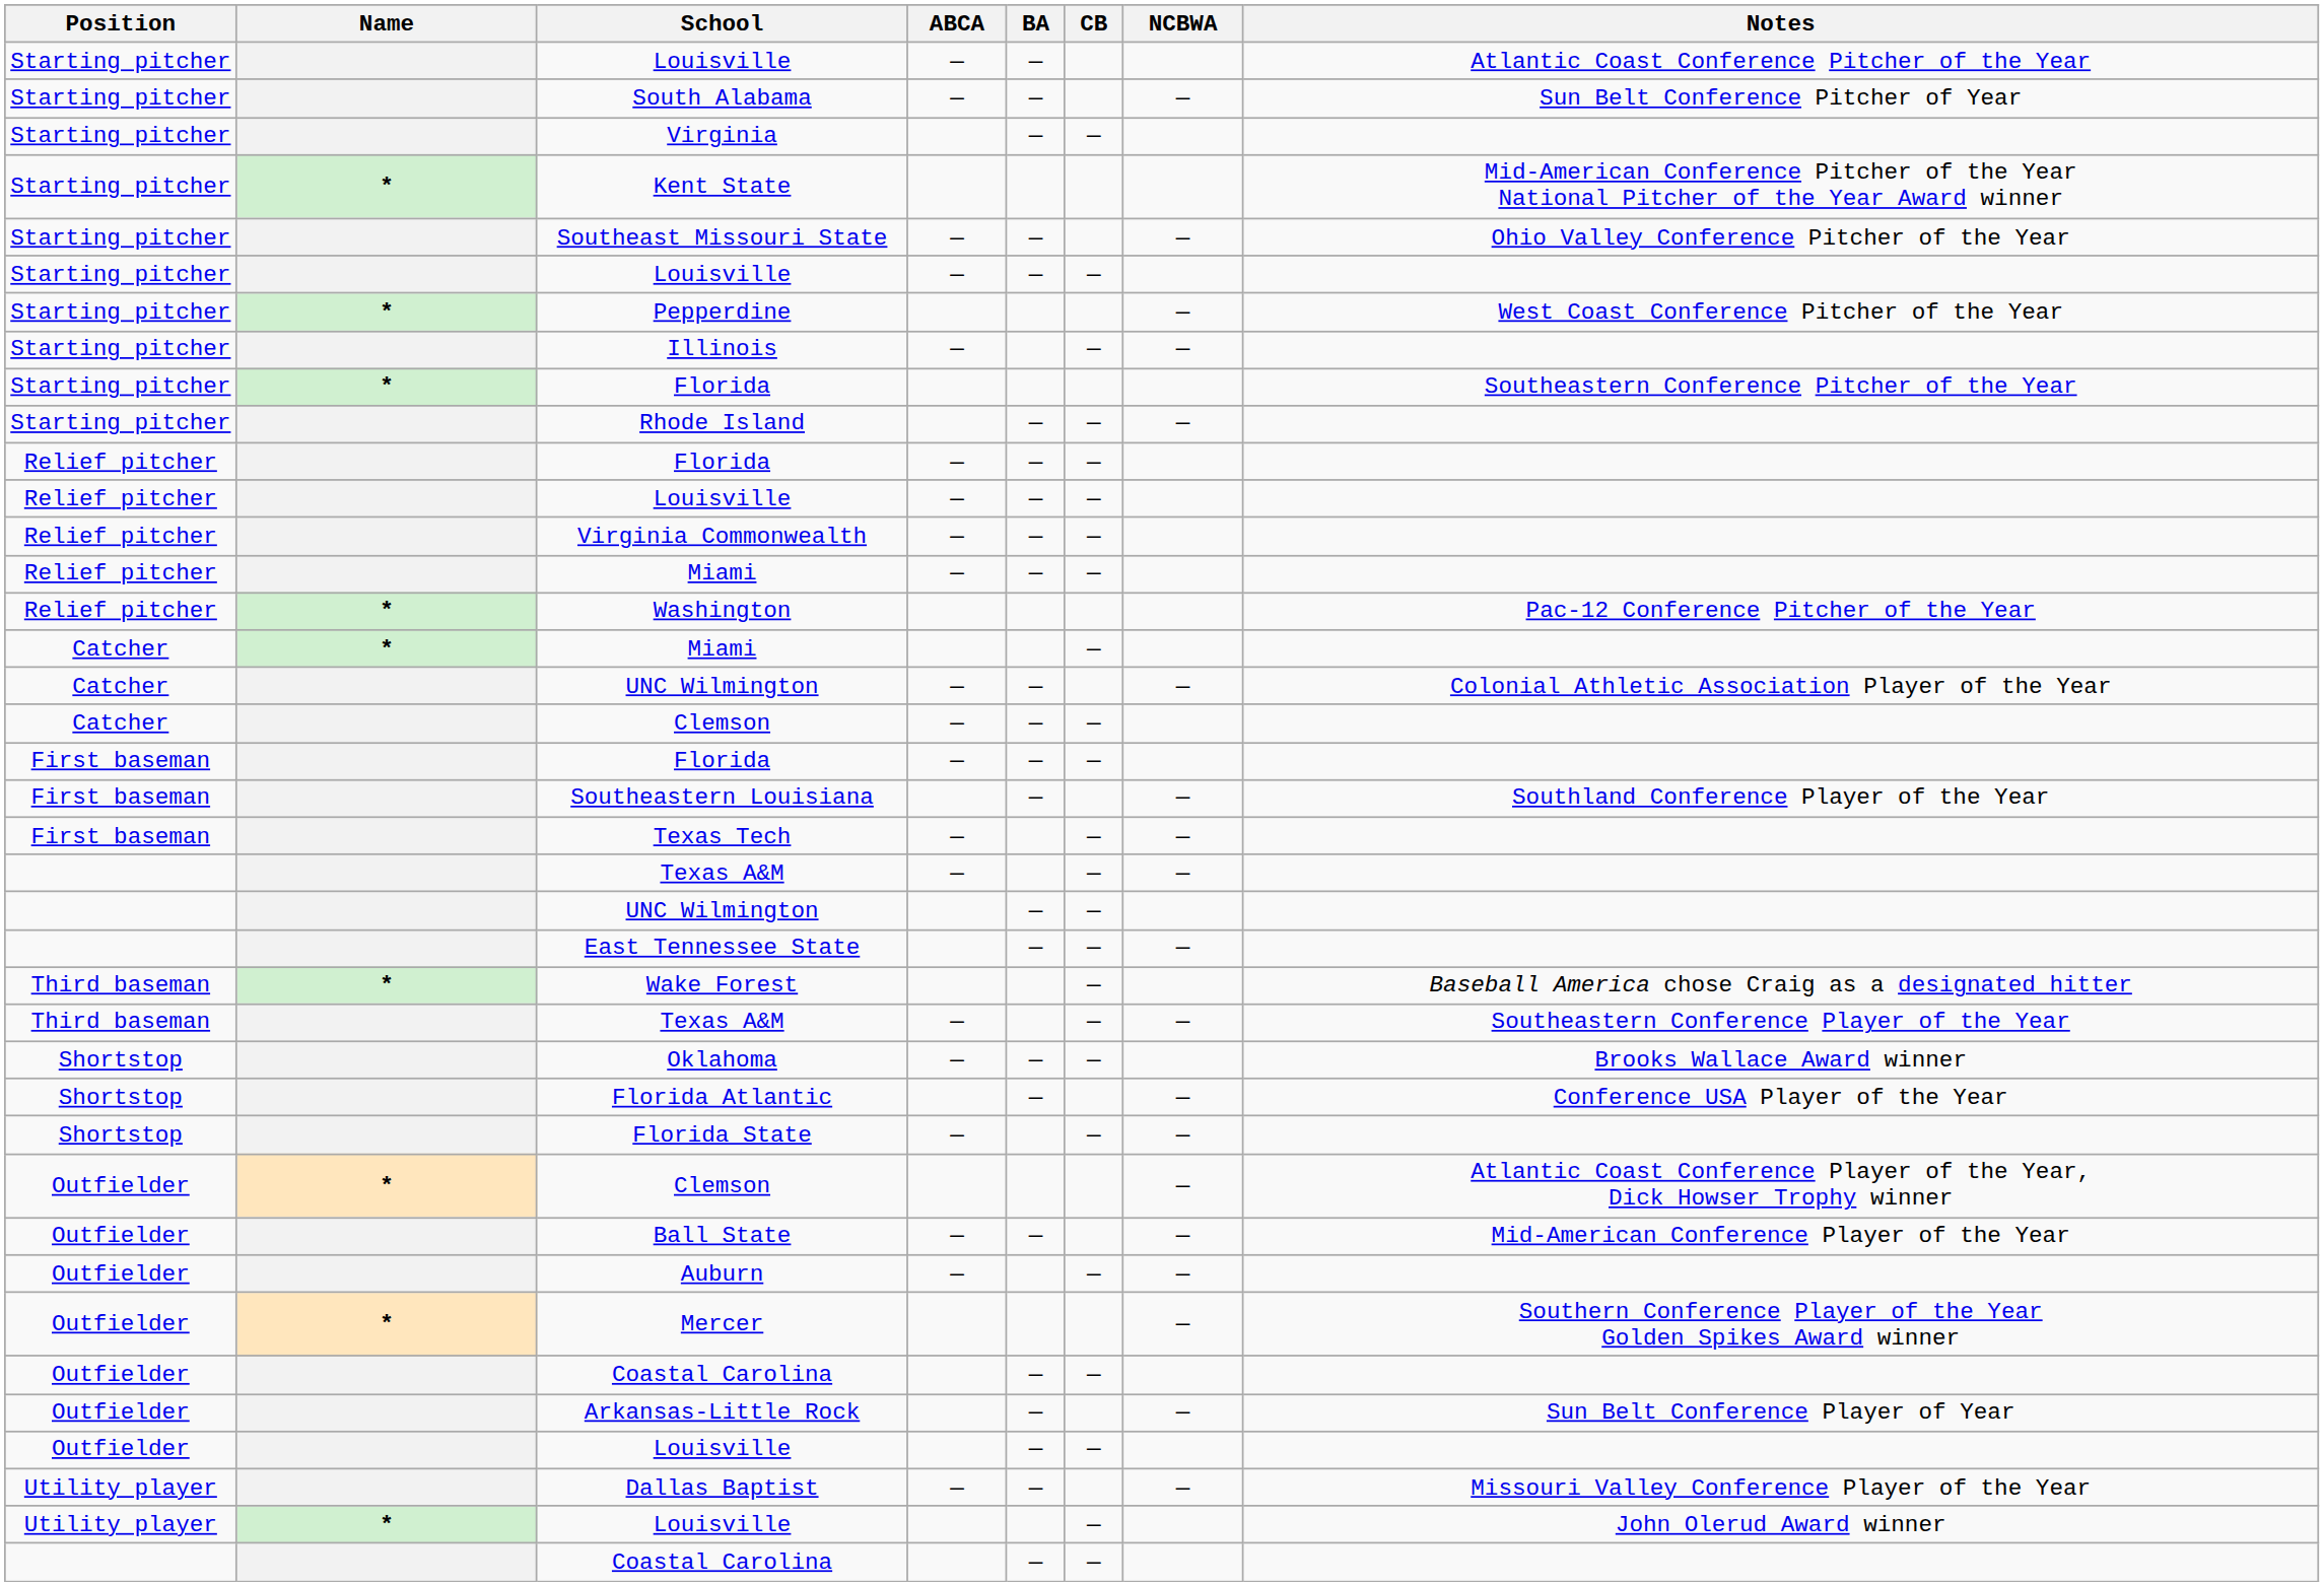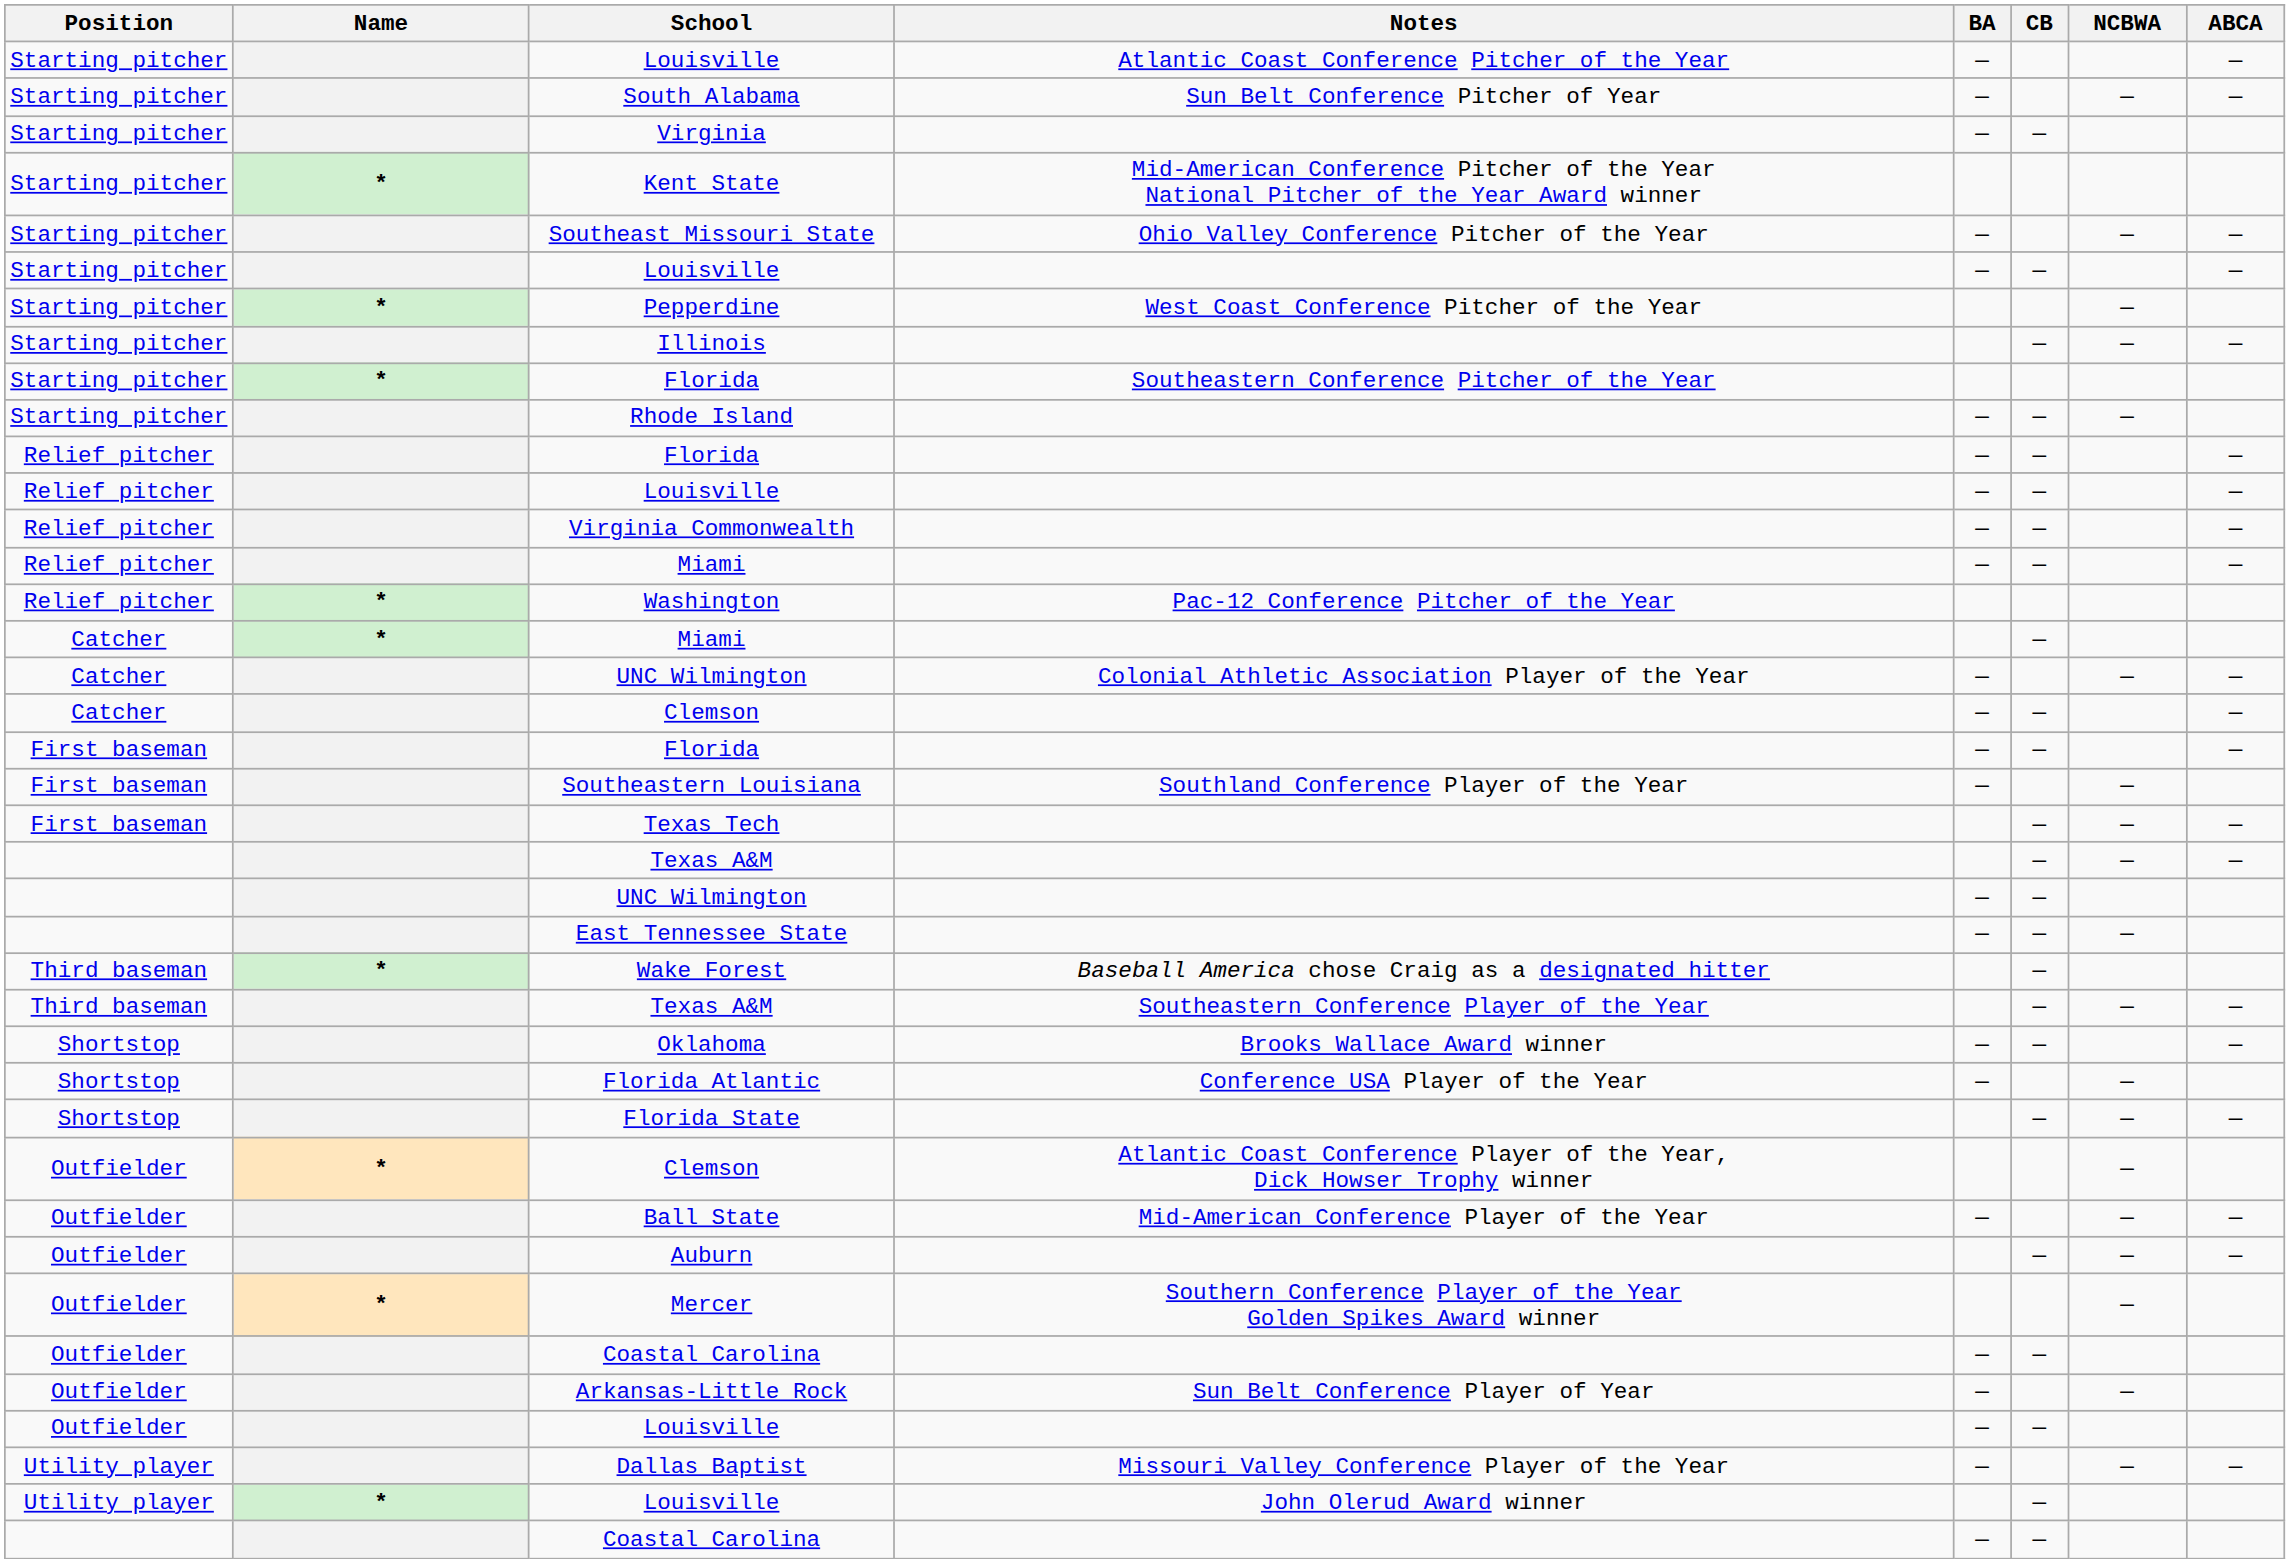columns swapped: ABCA <-> Notes
